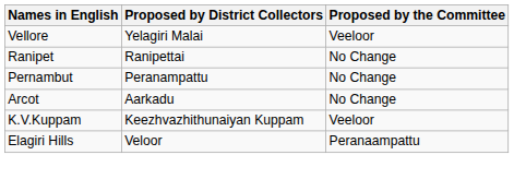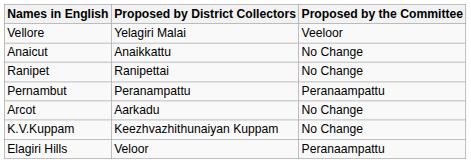+ row: Anaicut | Anaikkattu | No Change
Pernambut | Proposed by the Committee: No Change -> Peranaampattu
K.V.Kuppam | Proposed by the Committee: Veeloor -> No Change
